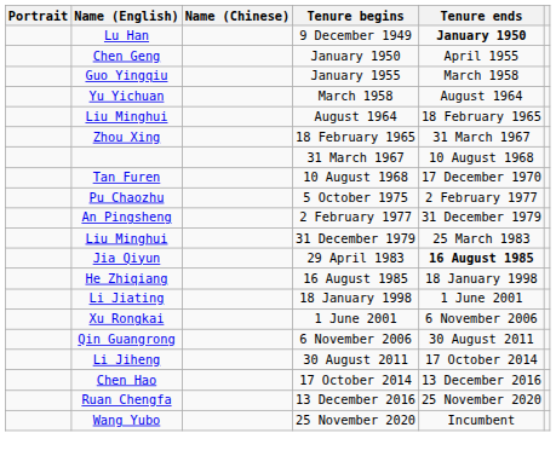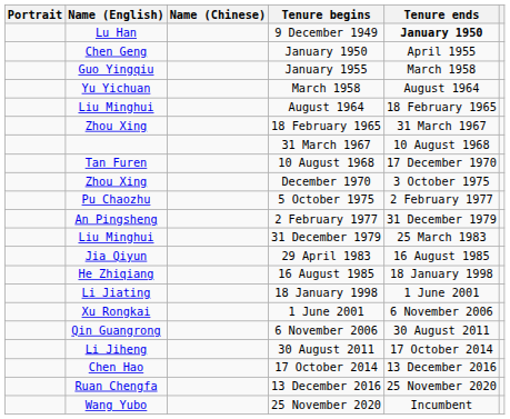+ row: Zhou Xing | December 1970 | 3 October 1975
29 April 1983 | Tenure ends: bold -> normal
